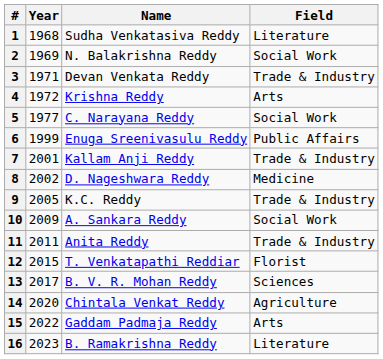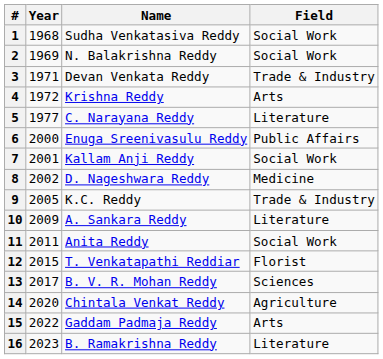1 | column 4: Literature -> Social Work
5 | column 4: Social Work -> Literature
6 | Year: 1999 -> 2000
7 | column 4: Trade & Industry -> Social Work
10 | column 4: Social Work -> Literature
11 | column 4: Trade & Industry -> Social Work
